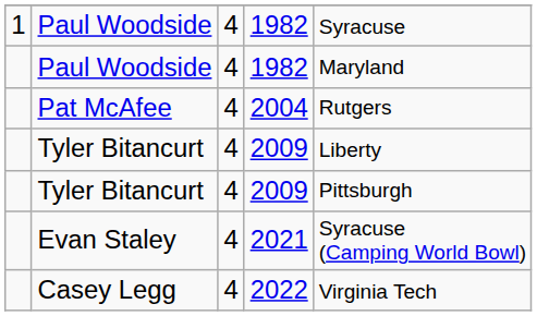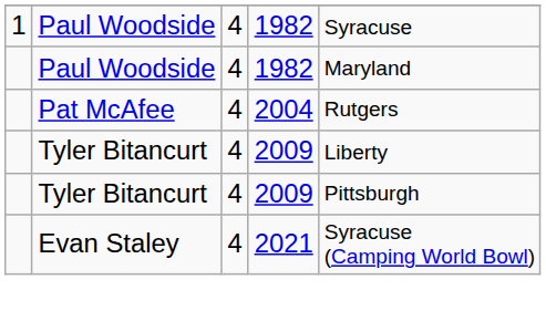- row: Casey Legg | 4 | 2022 | Virginia Tech
